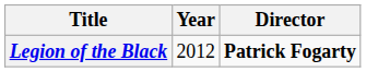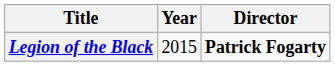Legion of the Black | Year: 2012 -> 2015
